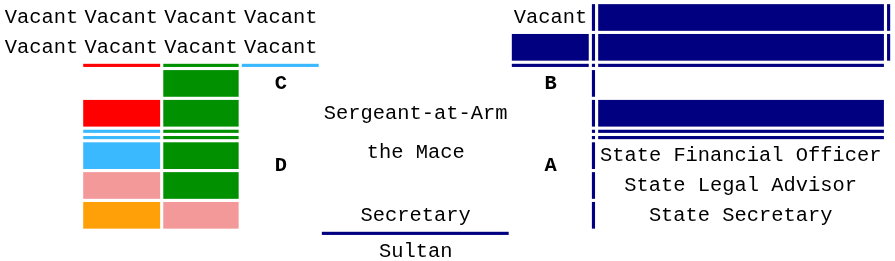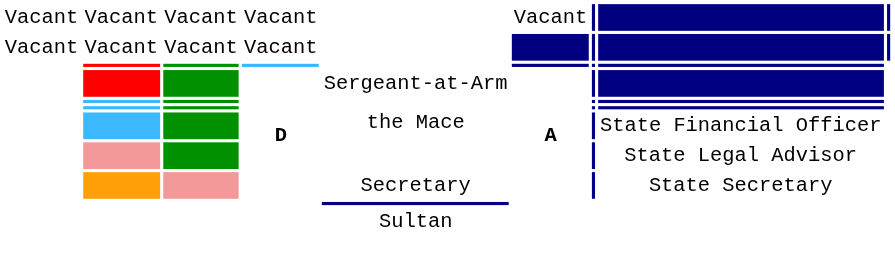- row: C | B
